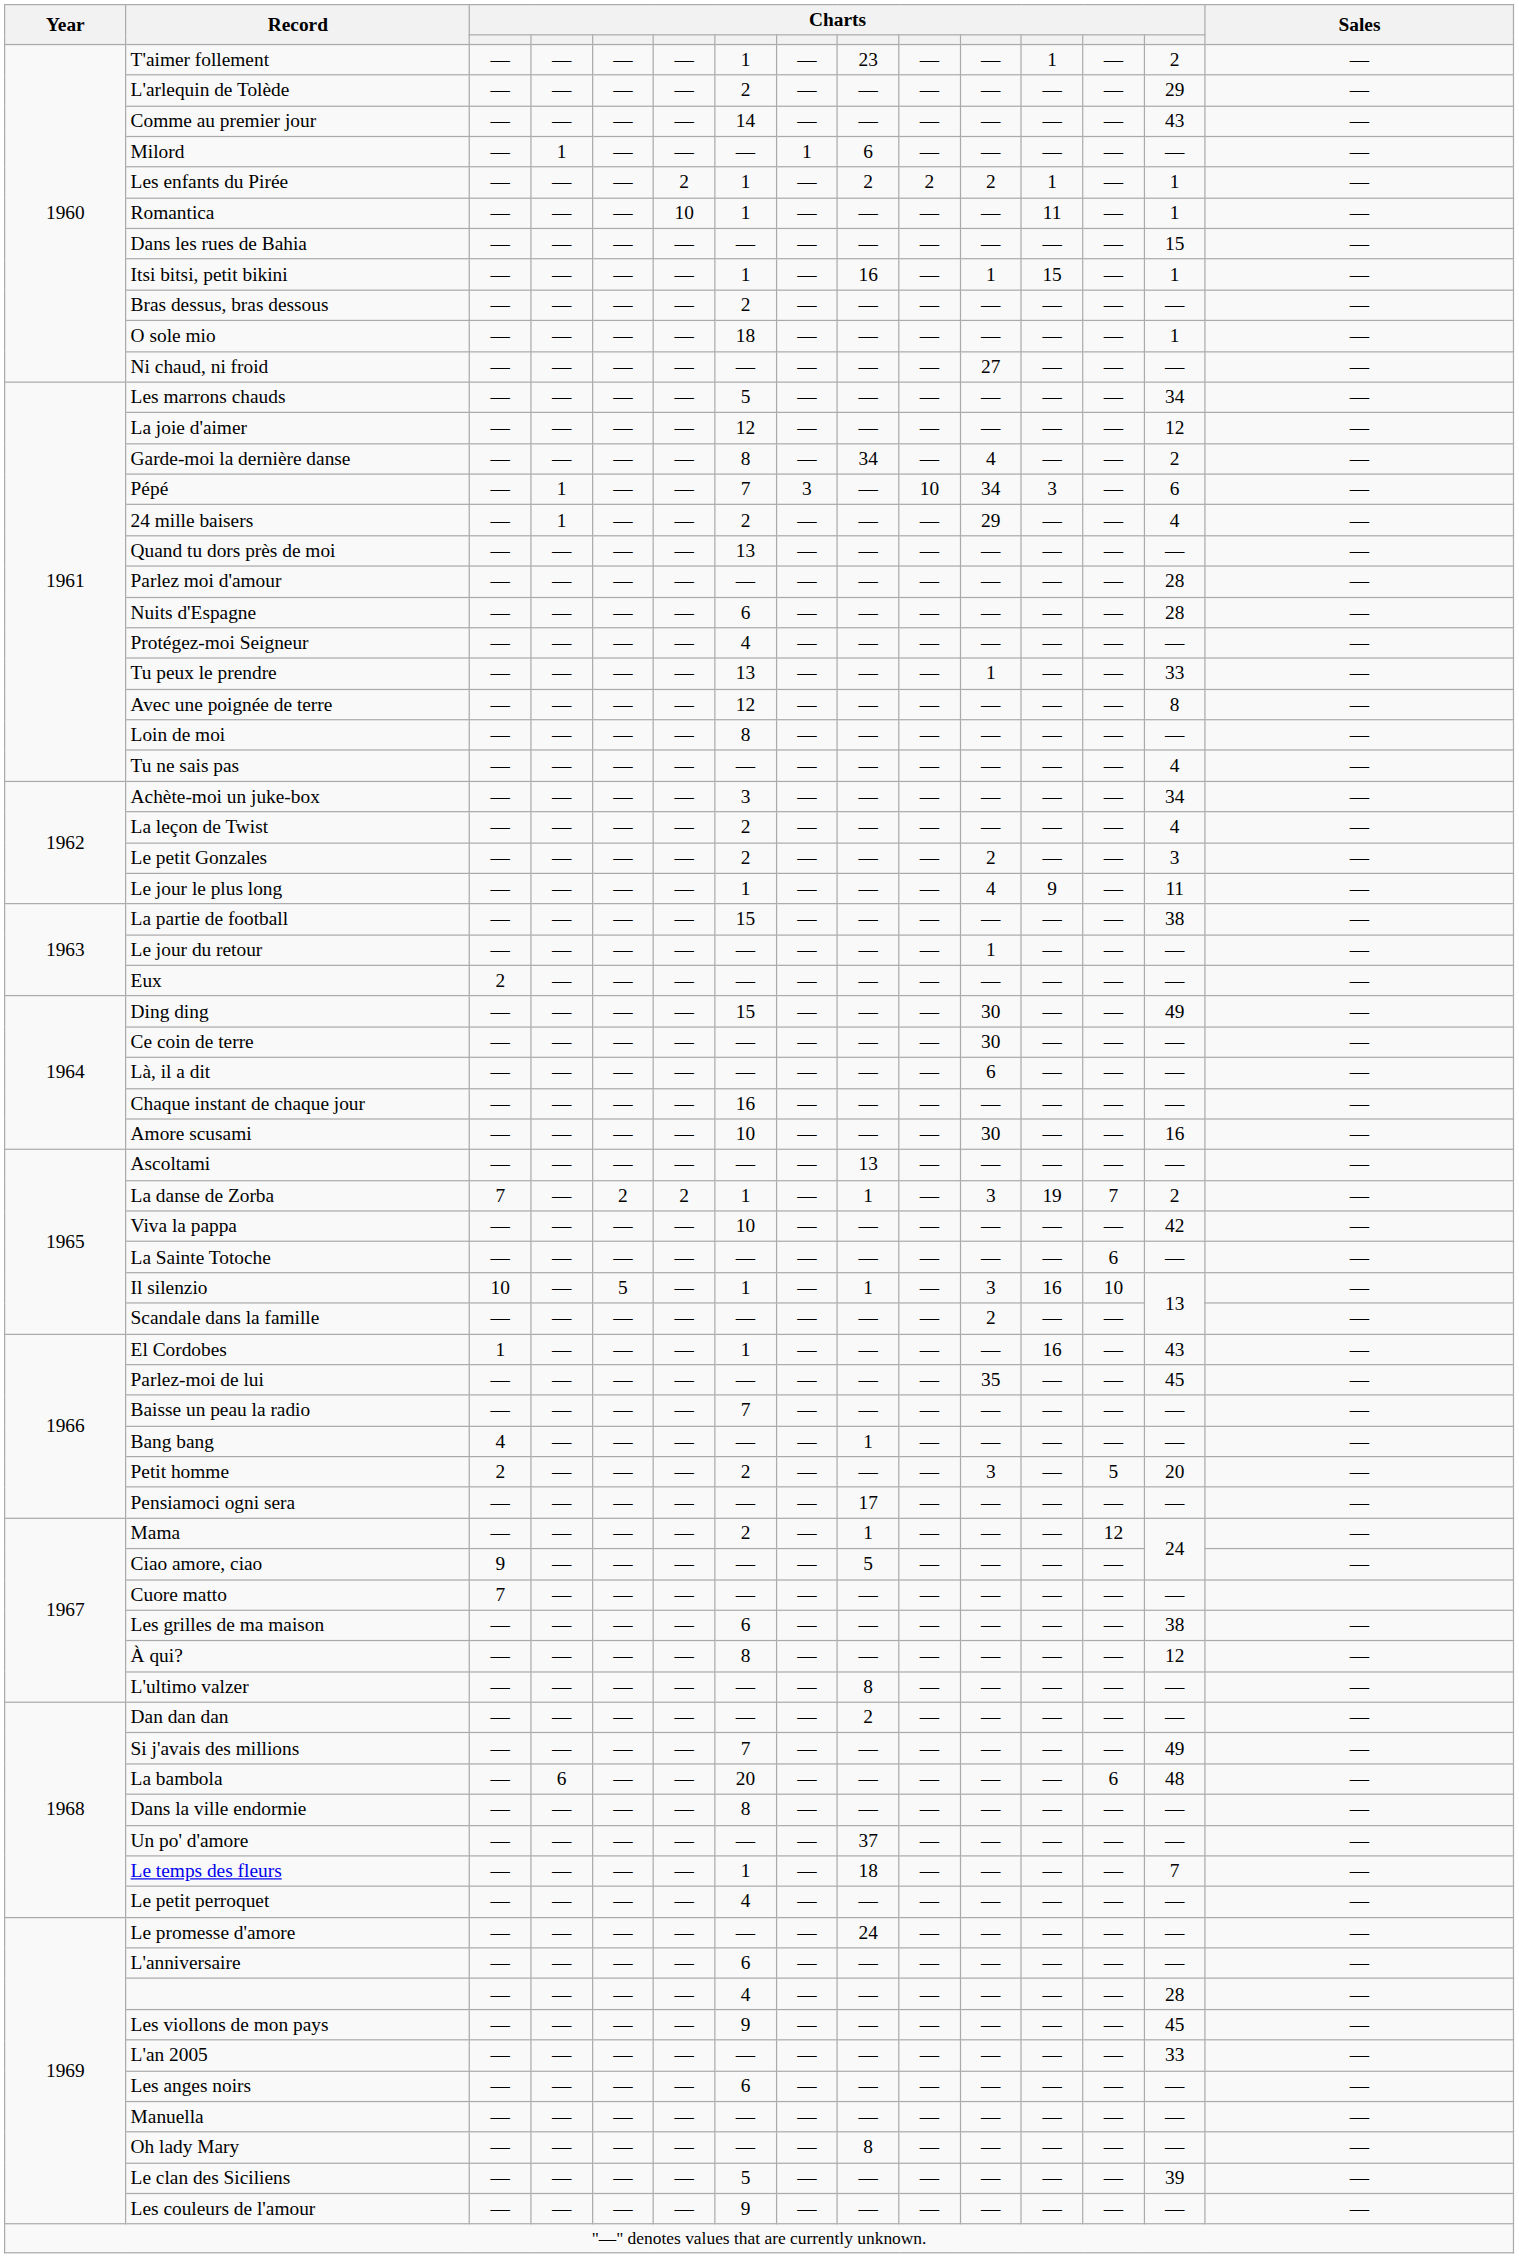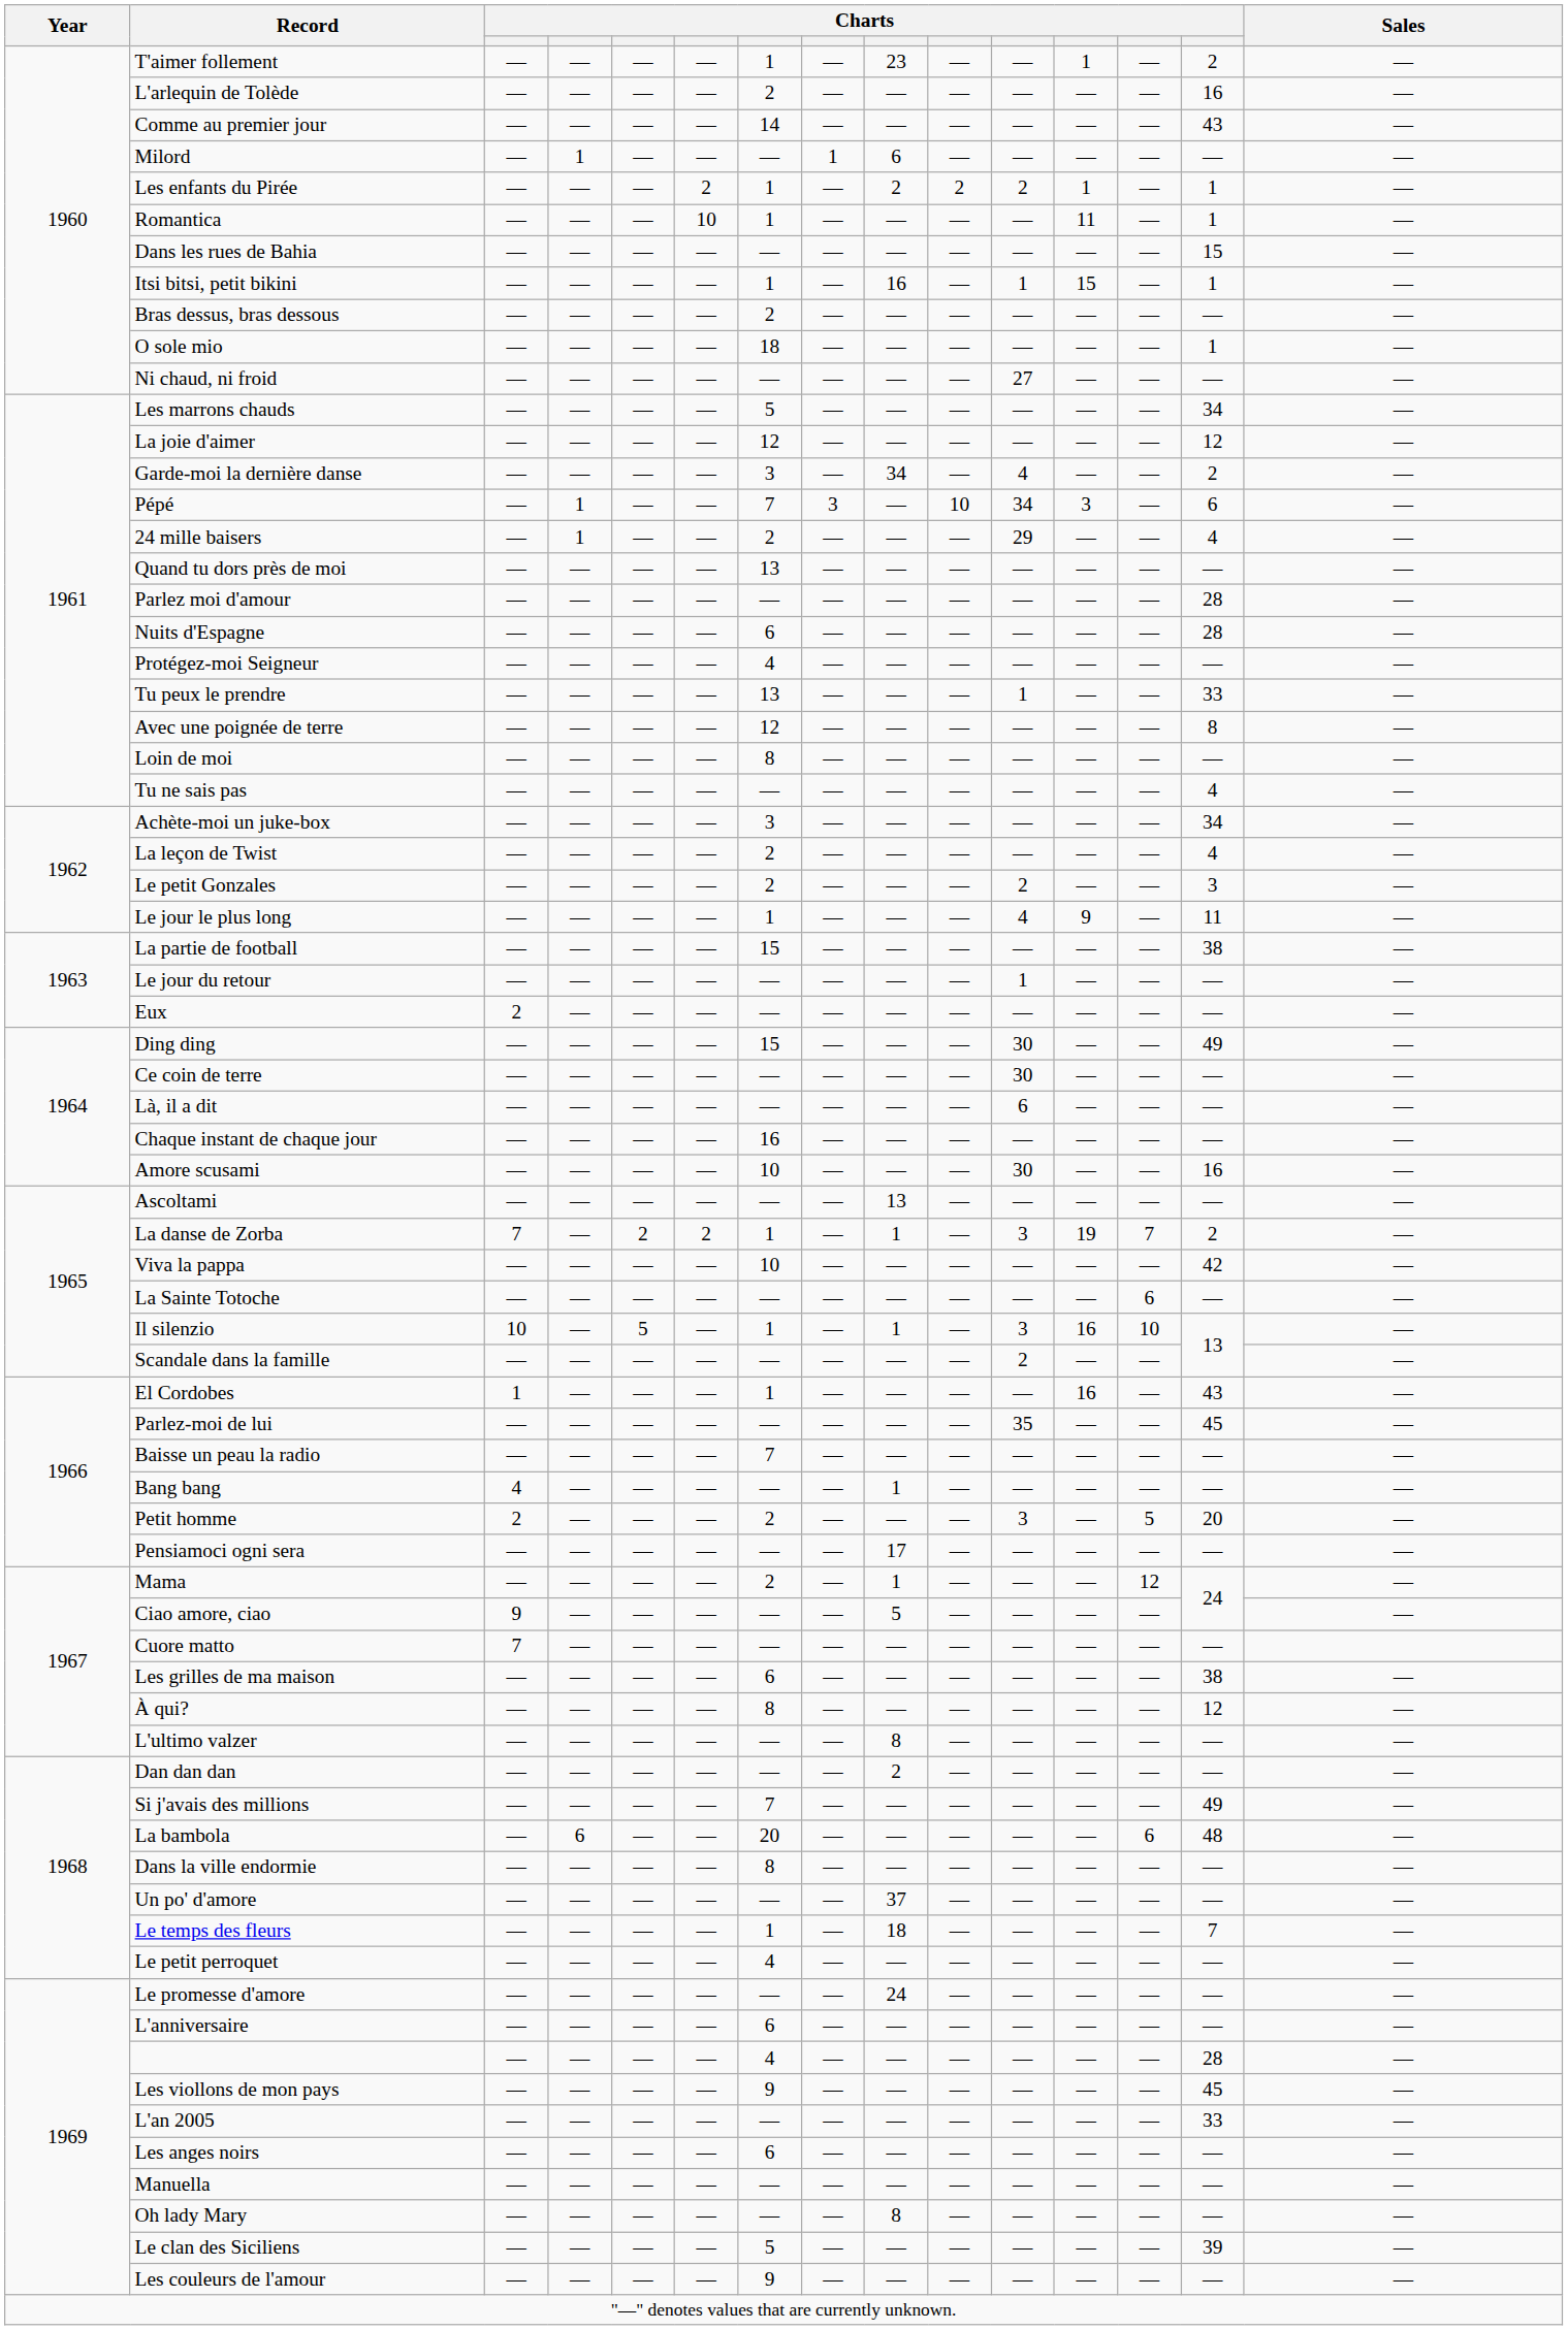L'arlequin de Tolède | column 14: 29 -> 16
Garde-moi la dernière danse | column 7: 8 -> 3
